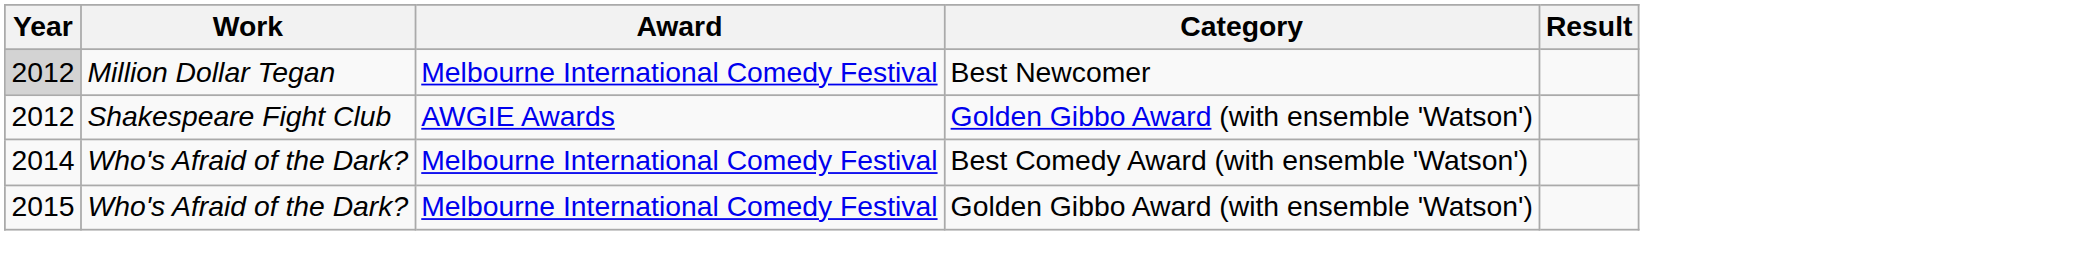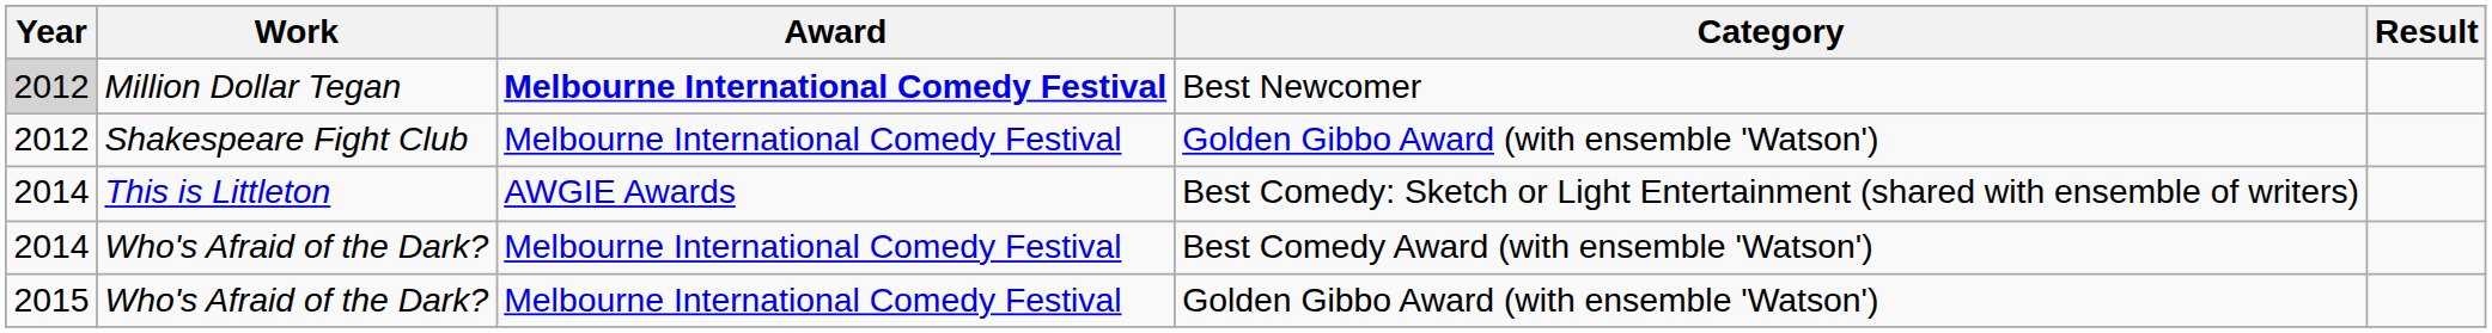Million Dollar Tegan | Award: normal -> bold
Shakespeare Fight Club | Award: AWGIE Awards -> Melbourne International Comedy Festival
+ row: 2014 | This is Littleton | AWGIE Awards | Best Comedy: Sketch or Light Entertainment (shared with ensemble of writers)
